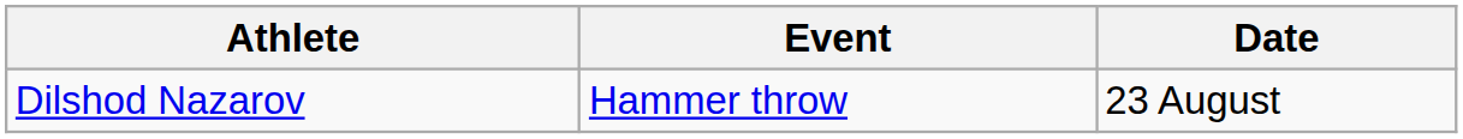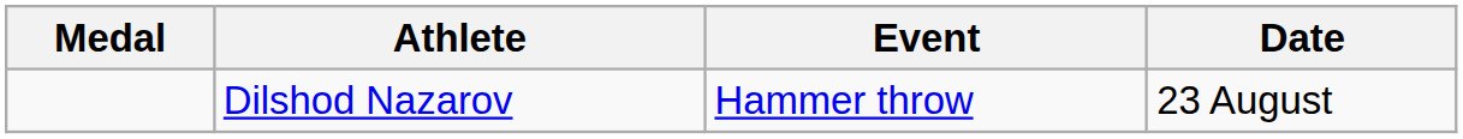+ column: Medal
